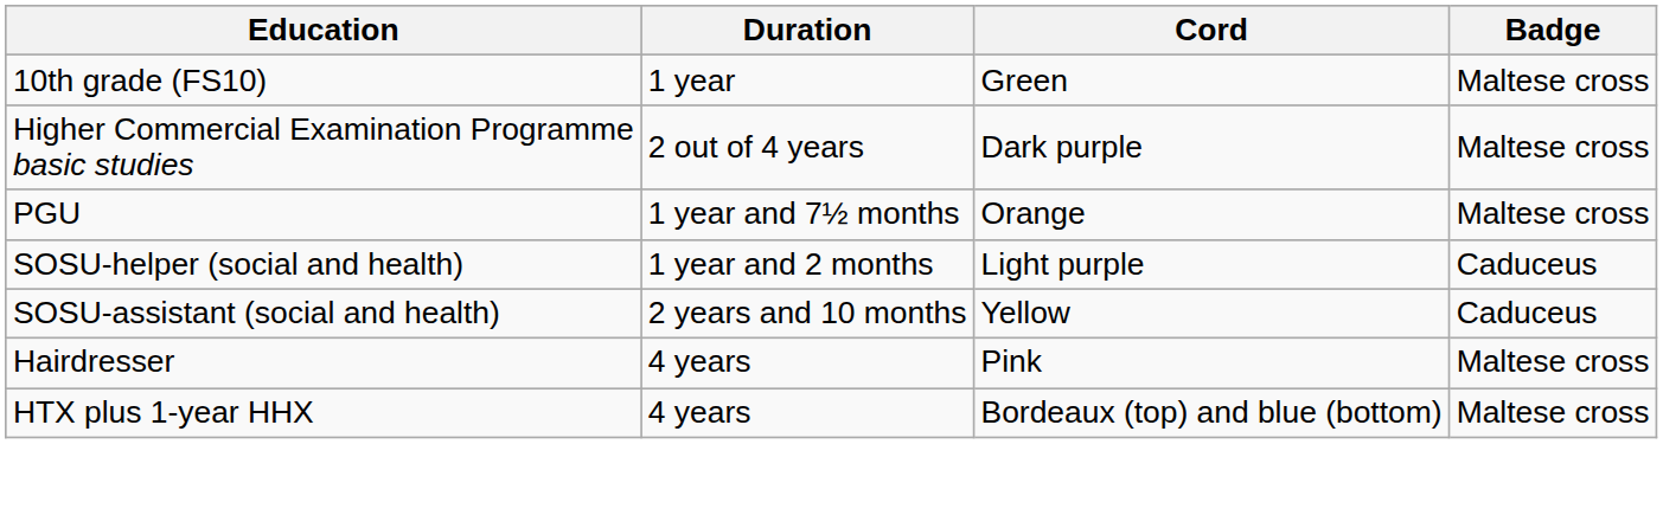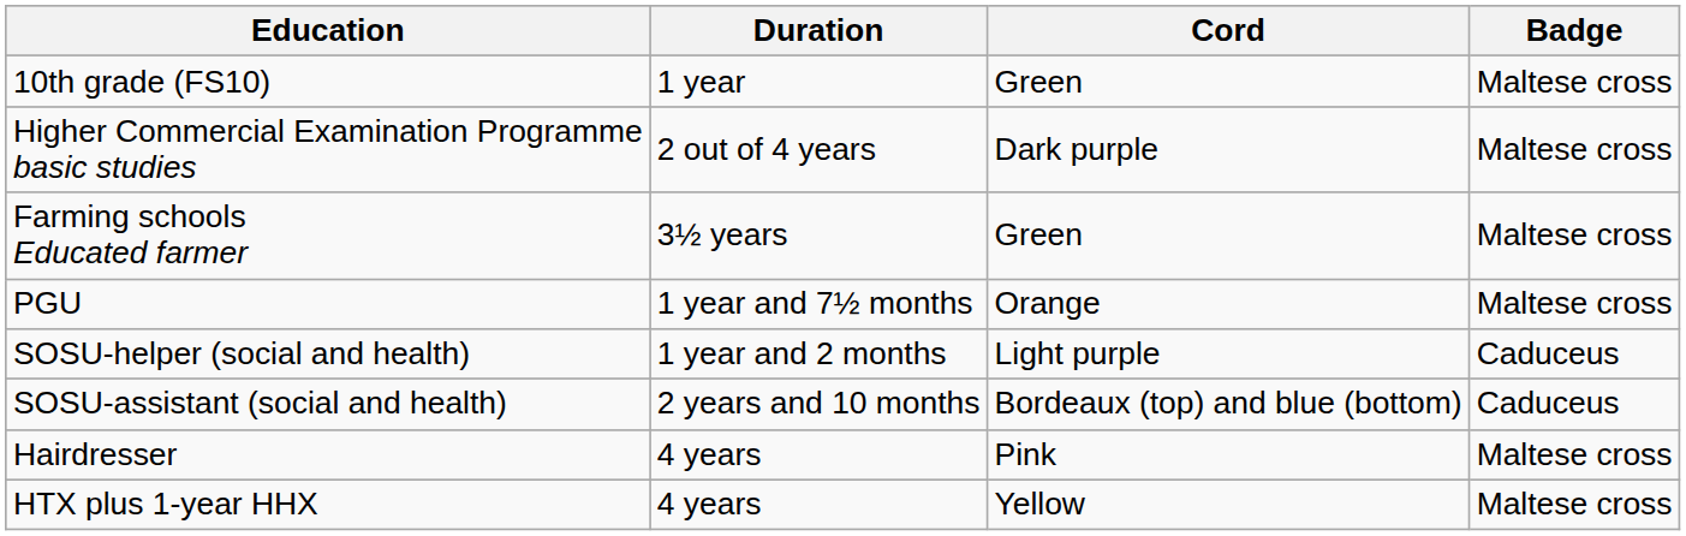+ row: Farming schools Educated farmer | 3½ years | Green | Maltese cross
SOSU-assistant (social and health) | Cord: Yellow -> Bordeaux (top) and blue (bottom)
HTX plus 1-year HHX | Cord: Bordeaux (top) and blue (bottom) -> Yellow
